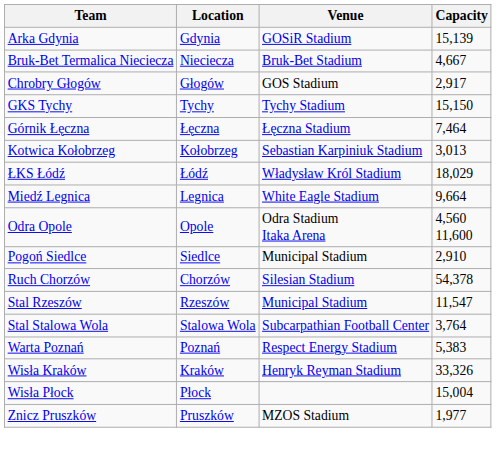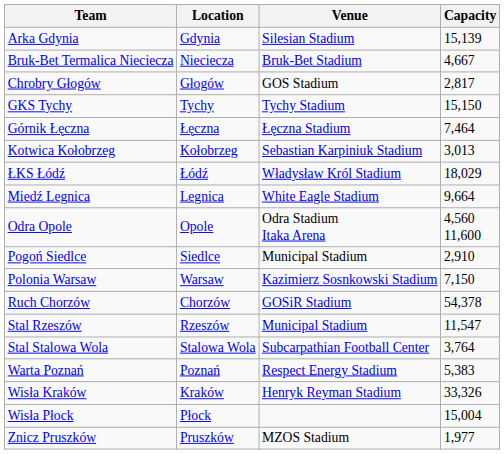Arka Gdynia | Venue: GOSiR Stadium -> Silesian Stadium
Chrobry Głogów | Capacity: 2,917 -> 2,817
+ row: Polonia Warsaw | Warsaw | Kazimierz Sosnkowski Stadium | 7,150
Ruch Chorzów | Venue: Silesian Stadium -> GOSiR Stadium
